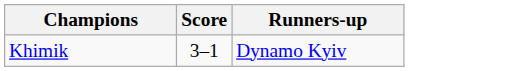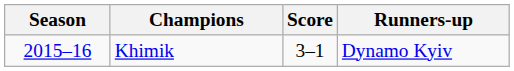+ column: Season | 2015–16
